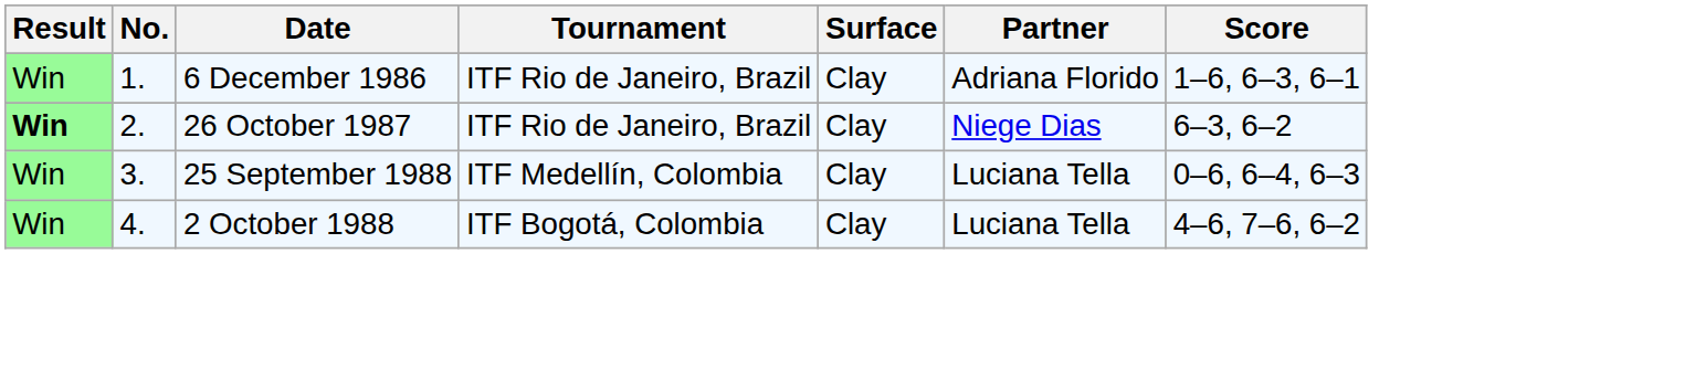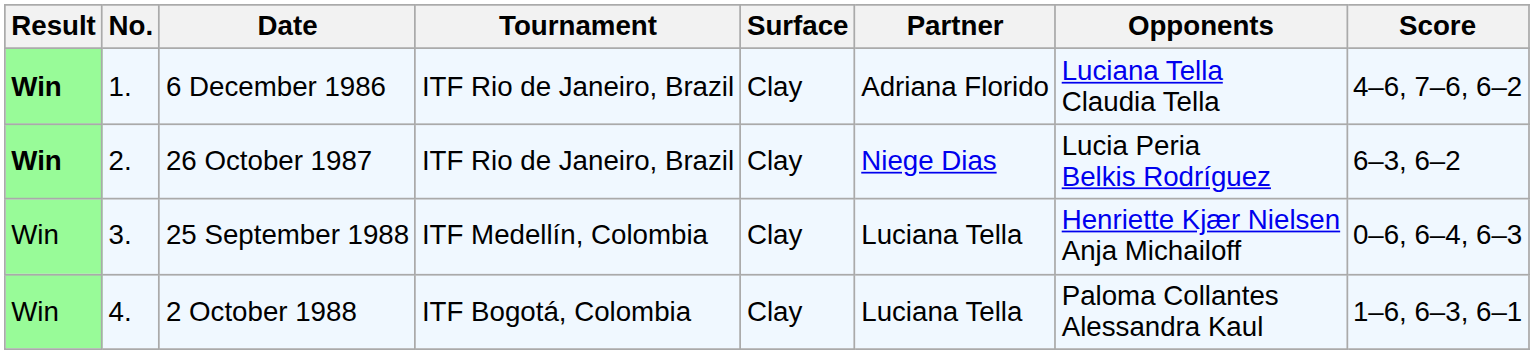+ column: Opponents | Luciana Tella Claudia Tella | Lucia Peria Belkis Rodríguez | Henriette Kjær Nielsen Anja Michailoff | Paloma Collantes Alessandra Kaul
6 December 1986 | Result: normal -> bold
6 December 1986 | Score: 1–6, 6–3, 6–1 -> 4–6, 7–6, 6–2
2 October 1988 | Score: 4–6, 7–6, 6–2 -> 1–6, 6–3, 6–1
